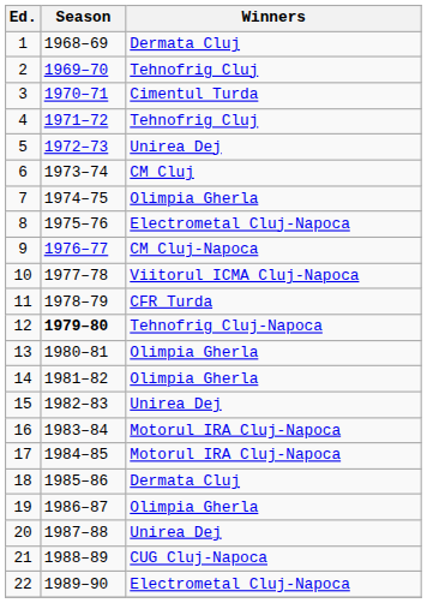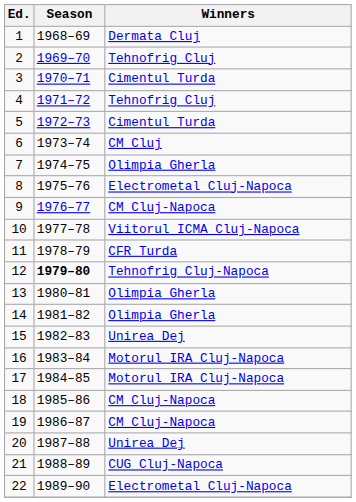5 | Winners: Unirea Dej -> Cimentul Turda
18 | Winners: Dermata Cluj -> CM Cluj-Napoca
19 | Winners: Olimpia Gherla -> CM Cluj-Napoca
